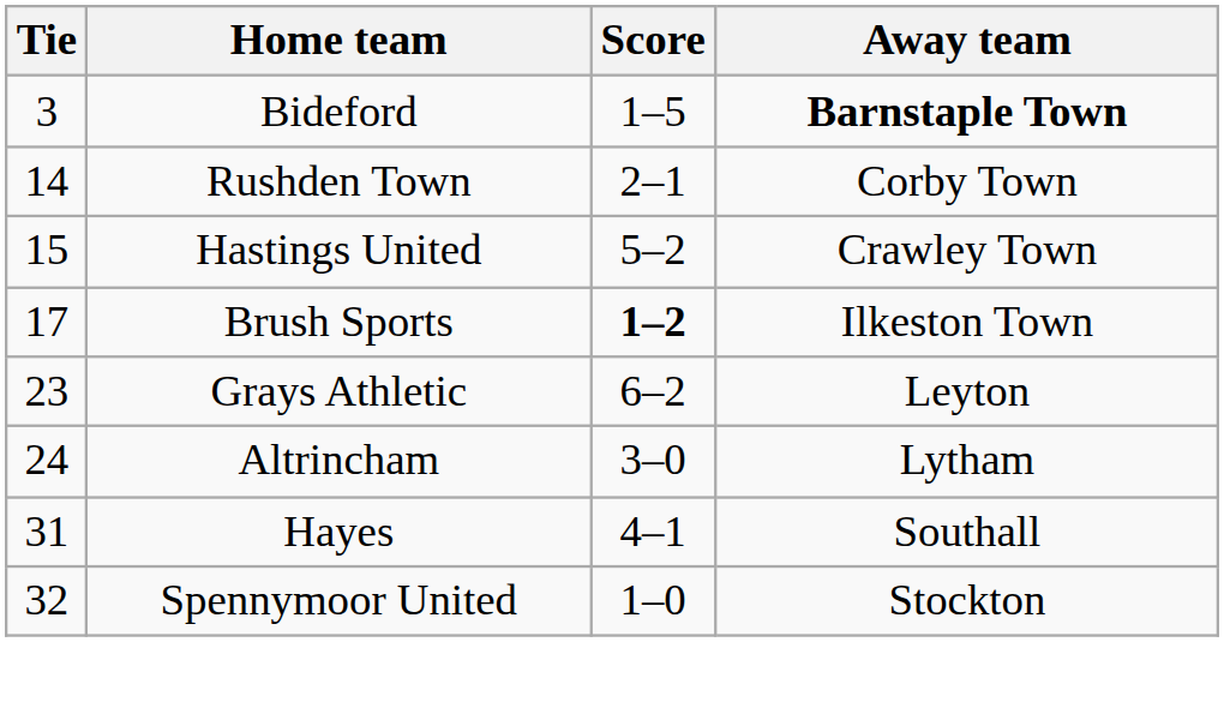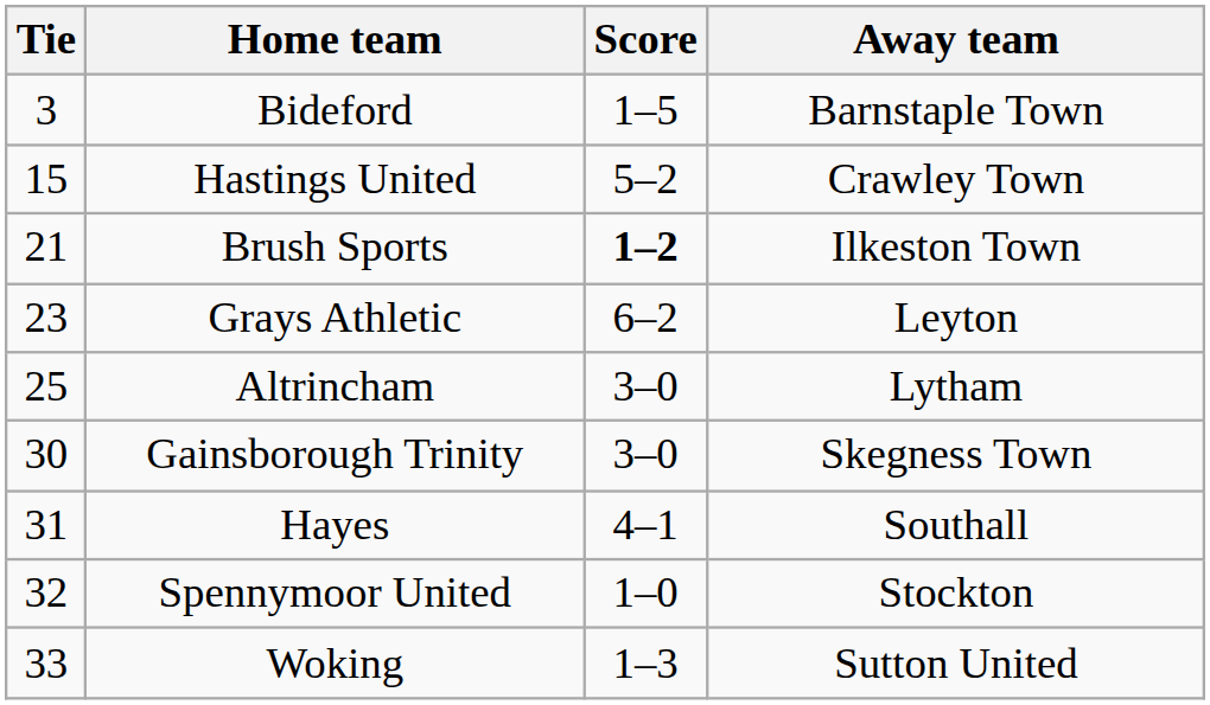Bideford | Away team: bold -> normal
- row: 14 | Rushden Town | 2–1 | Corby Town
Brush Sports | Tie: 17 -> 21
Altrincham | Tie: 24 -> 25
+ row: 30 | Gainsborough Trinity | 3–0 | Skegness Town
+ row: 33 | Woking | 1–3 | Sutton United
